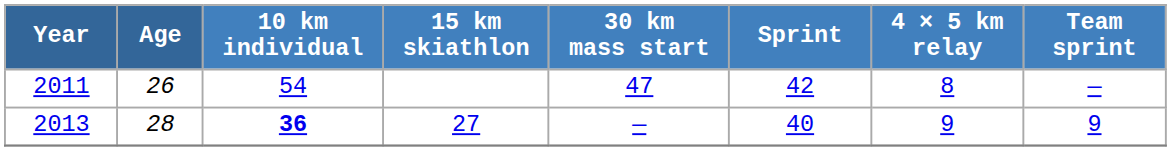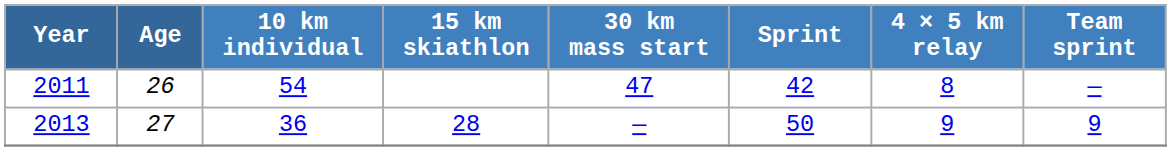2013 | Age: 28 -> 27
2013 | 10 km individual: bold -> normal
2013 | 15 km skiathlon: 27 -> 28
2013 | Sprint: 40 -> 50
